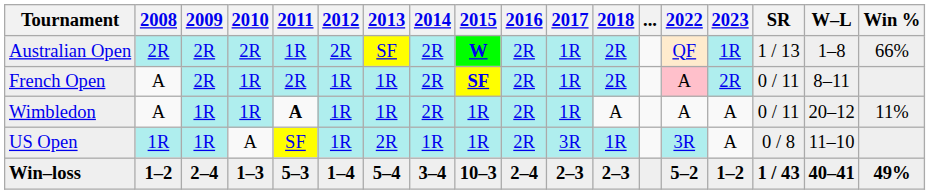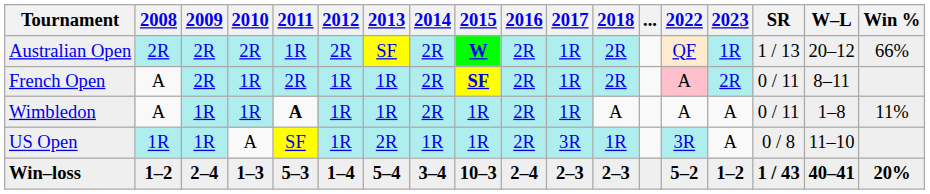Australian Open | W–L: 1–8 -> 20–12
Wimbledon | W–L: 20–12 -> 1–8
Win–loss | Win %: 49% -> 20%
